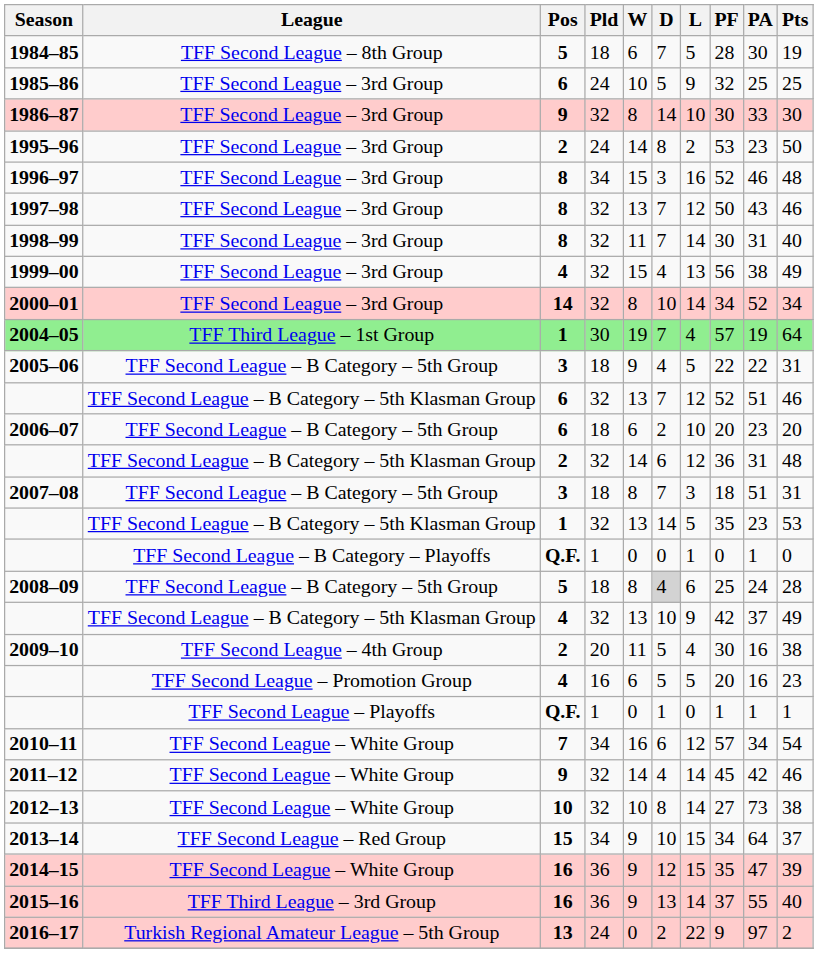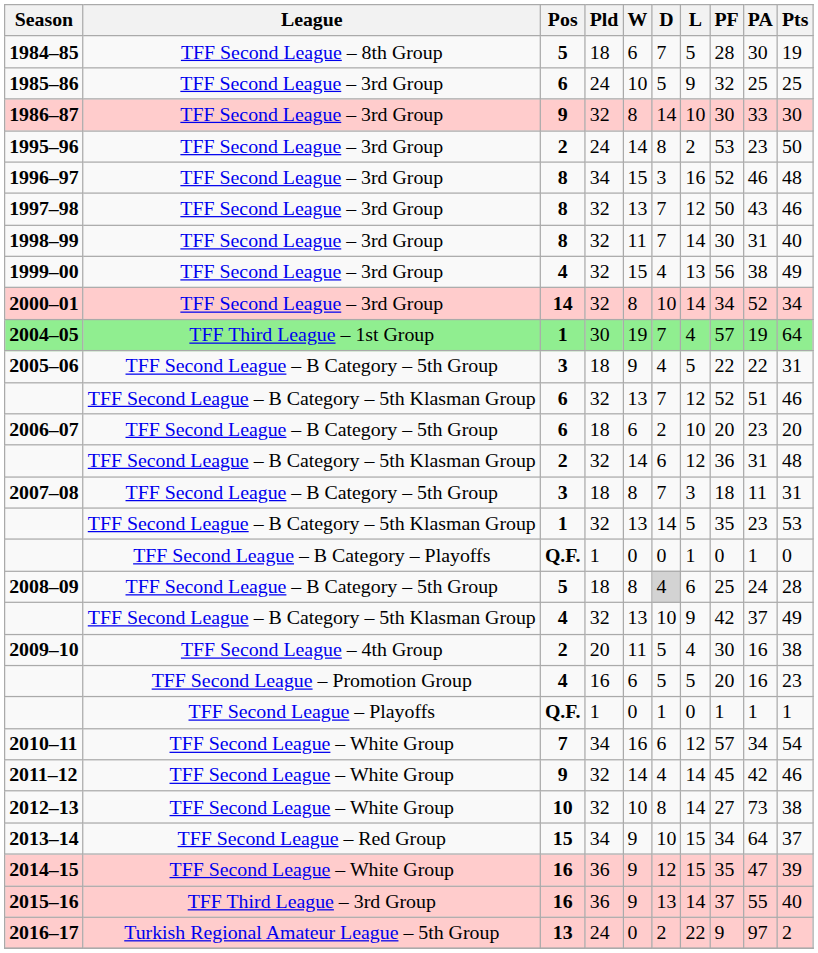2007–08 | PA: 51 -> 11
